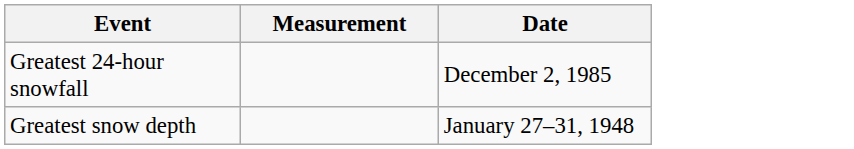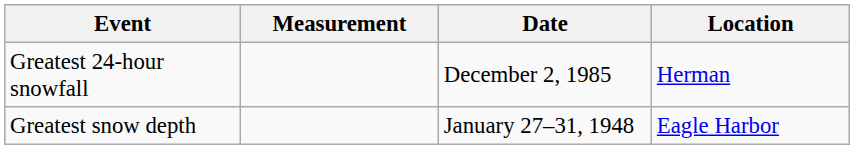+ column: Location | Herman | Eagle Harbor
